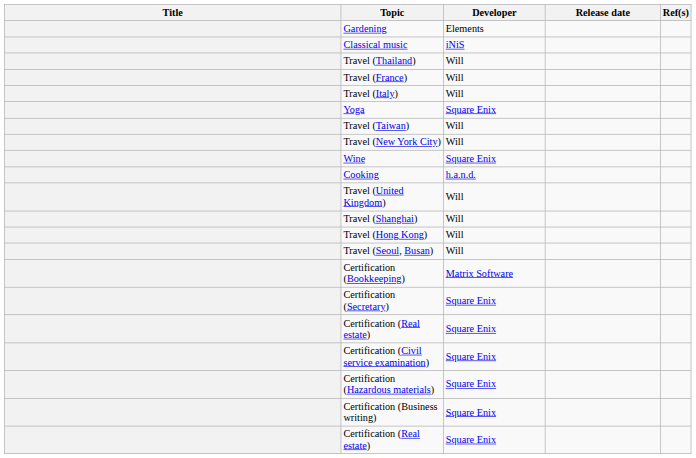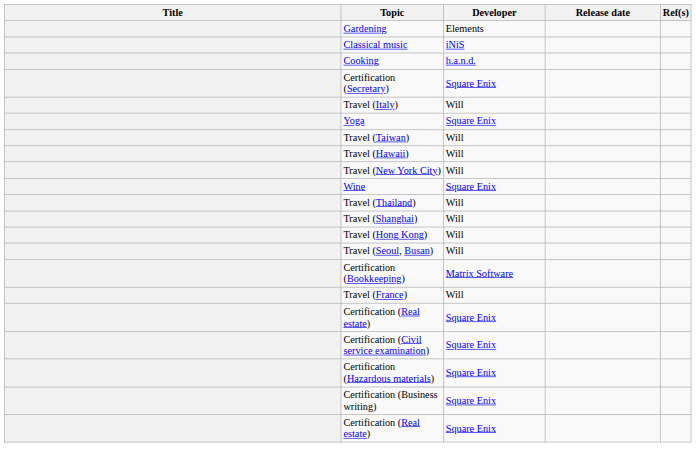rows swapped: Travel (Thailand) <-> Cooking
rows swapped: Travel (France) <-> Certification (Secretary)
+ row: Travel (Hawaii) | Will
- row: Travel (United Kingdom) | Will
